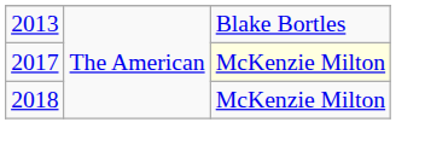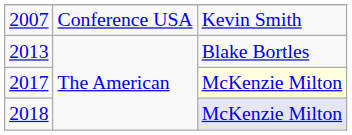+ row: 2007 | Conference USA | Kevin Smith
2018 | column 3: no background -> lavender background
